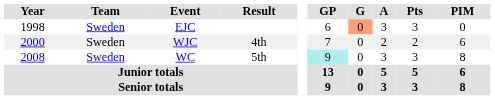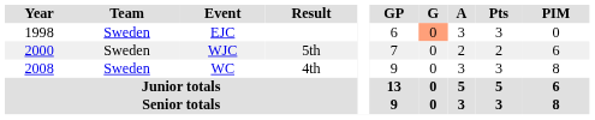WJC | Result: 4th -> 5th
WC | Result: 5th -> 4th
WC | GP: paleturquoise background -> no background
